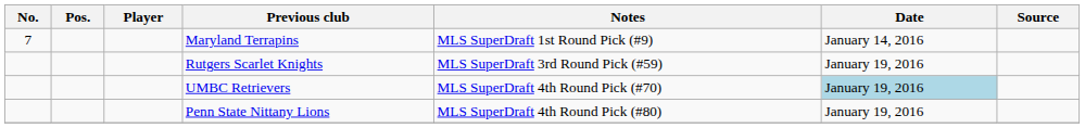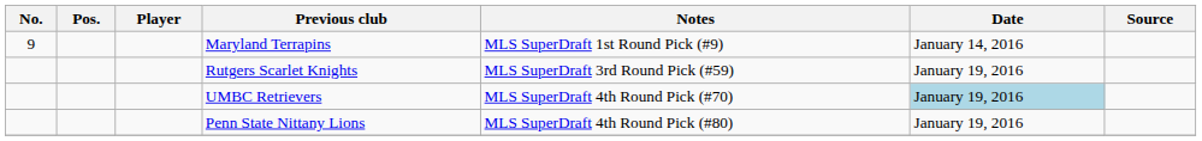Maryland Terrapins | No.: 7 -> 9
